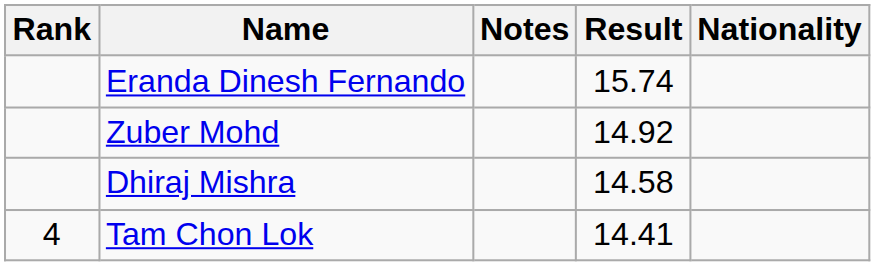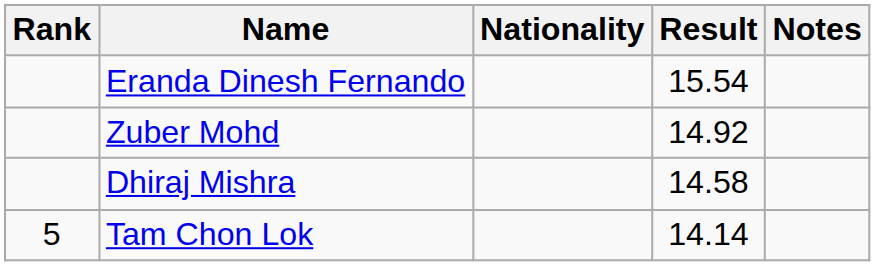columns swapped: Nationality <-> Notes
Eranda Dinesh Fernando | Result: 15.74 -> 15.54
Tam Chon Lok | Rank: 4 -> 5
Tam Chon Lok | Result: 14.41 -> 14.14
